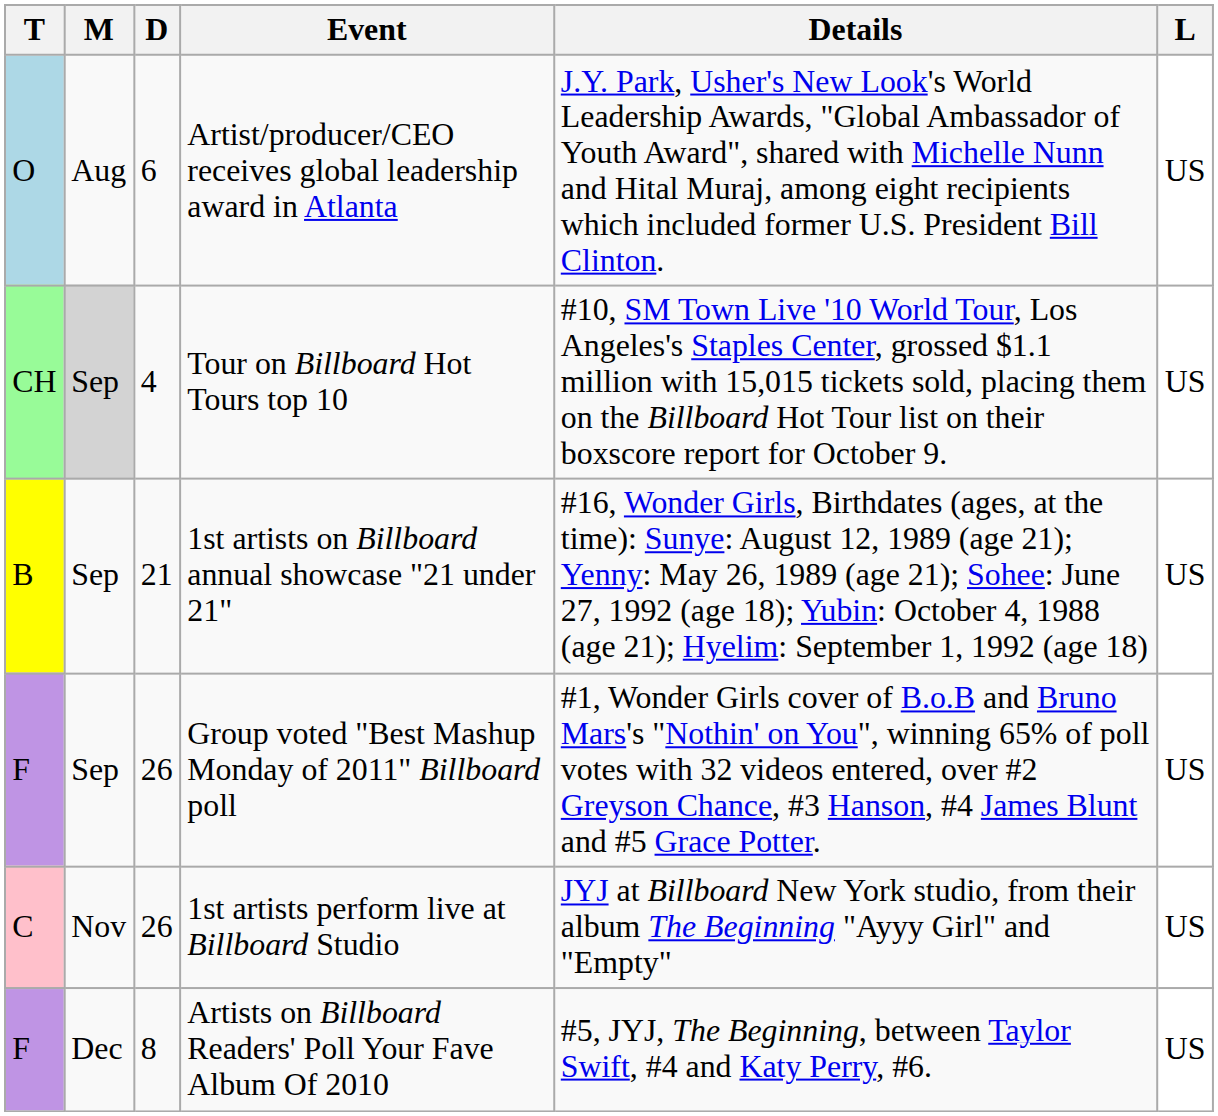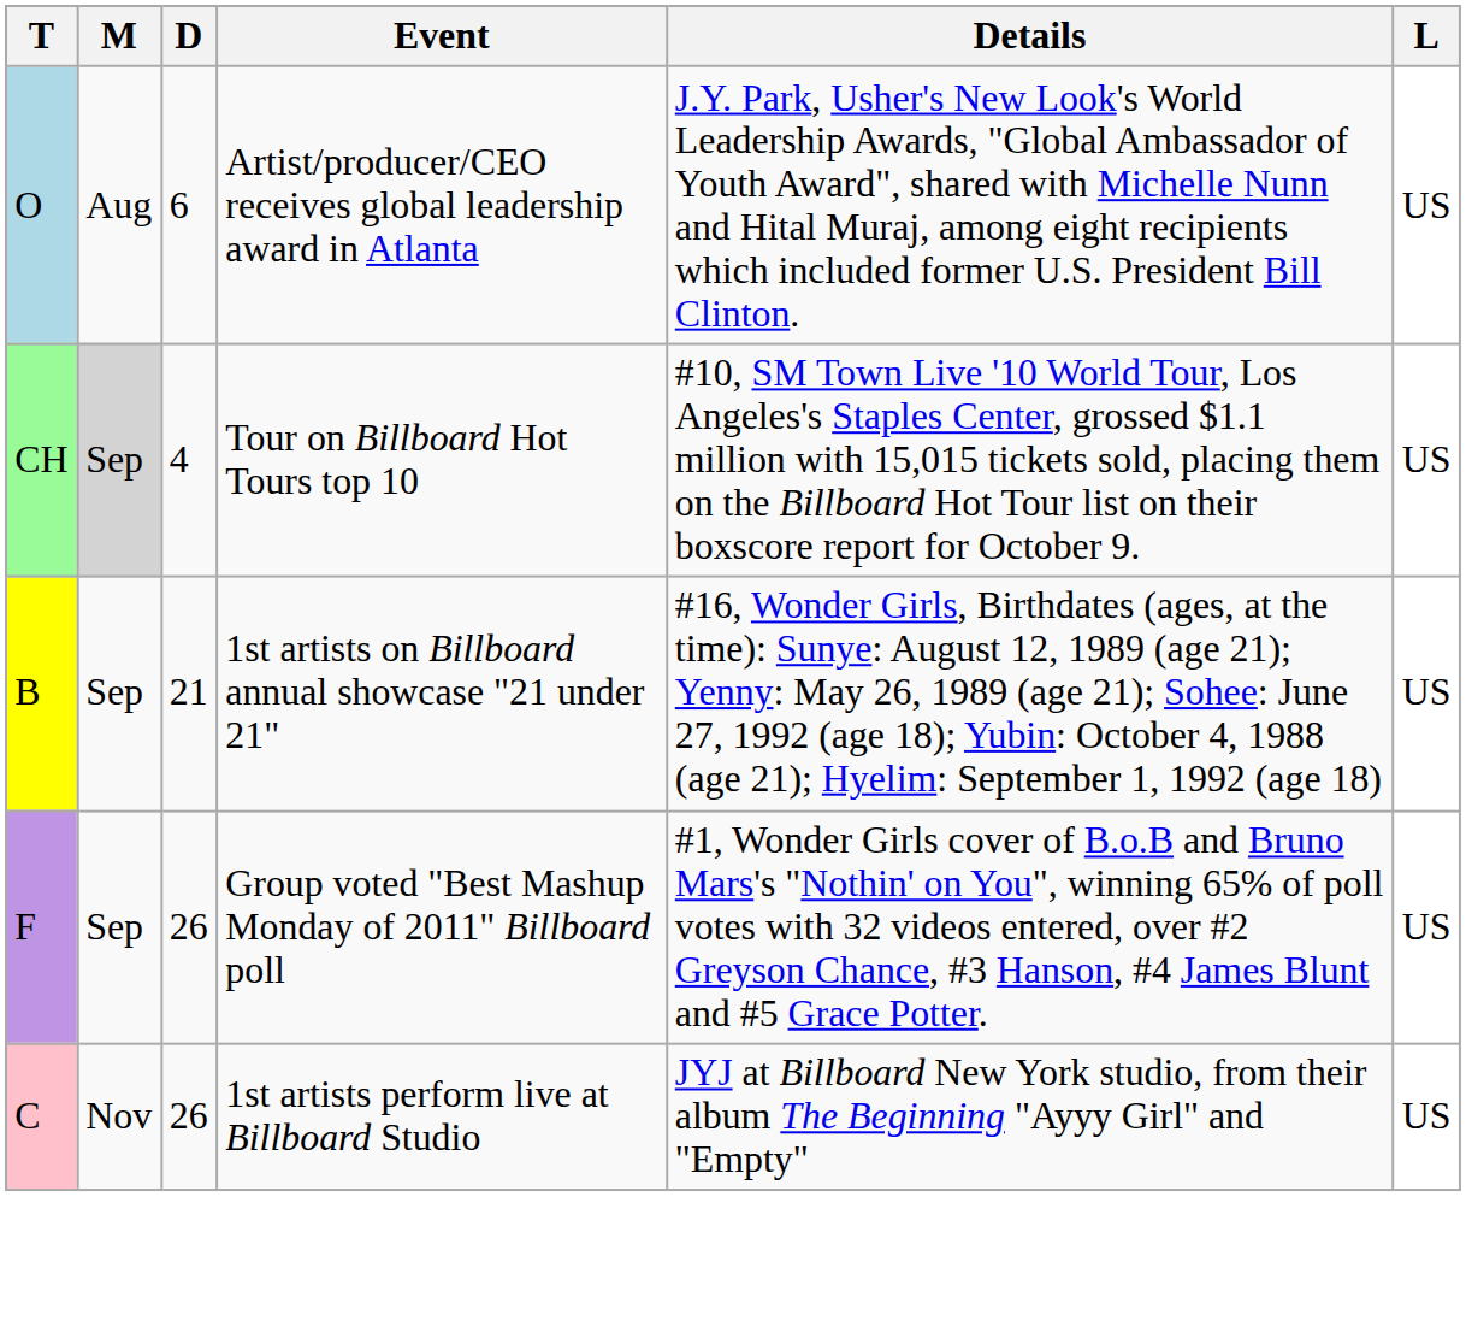- row: F | Dec | 8 | Artists on Billboard Readers' Poll Your Fave Album Of 2010 | #5, JYJ, The Beginning, between Taylor Swift, #4 and Katy Perry, #6. | US
